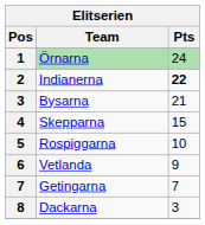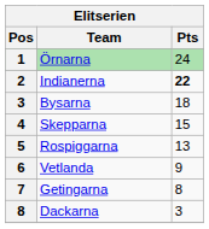Bysarna | Pts: 21 -> 18
Rospiggarna | Pts: 10 -> 13
Getingarna | Pts: 7 -> 8
